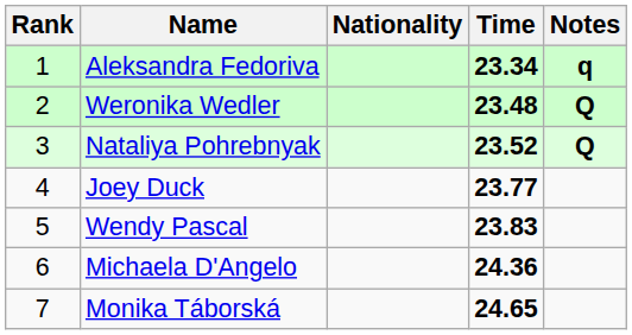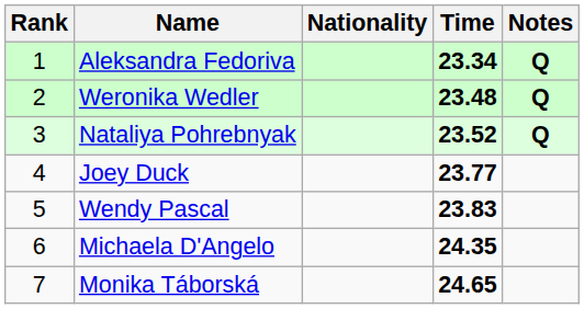Aleksandra Fedoriva | Notes: q -> Q
Michaela D'Angelo | Time: 24.36 -> 24.35
